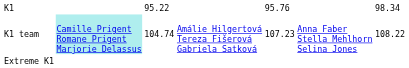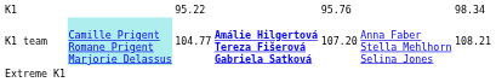K1 team | column 3: 104.74 -> 104.77
K1 team | column 4: normal -> bold
K1 team | column 5: 107.23 -> 107.20
K1 team | column 7: 108.22 -> 108.21
